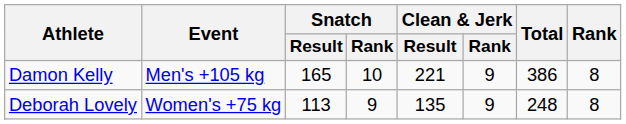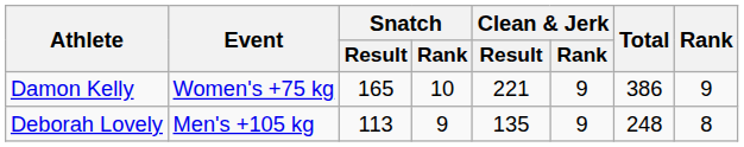Damon Kelly | Event: Men's +105 kg -> Women's +75 kg
Damon Kelly | Rank: 8 -> 9
Deborah Lovely | Event: Women's +75 kg -> Men's +105 kg
